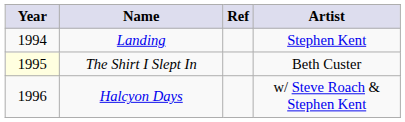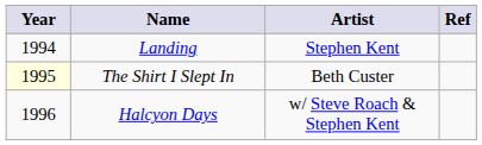columns swapped: Artist <-> Ref
